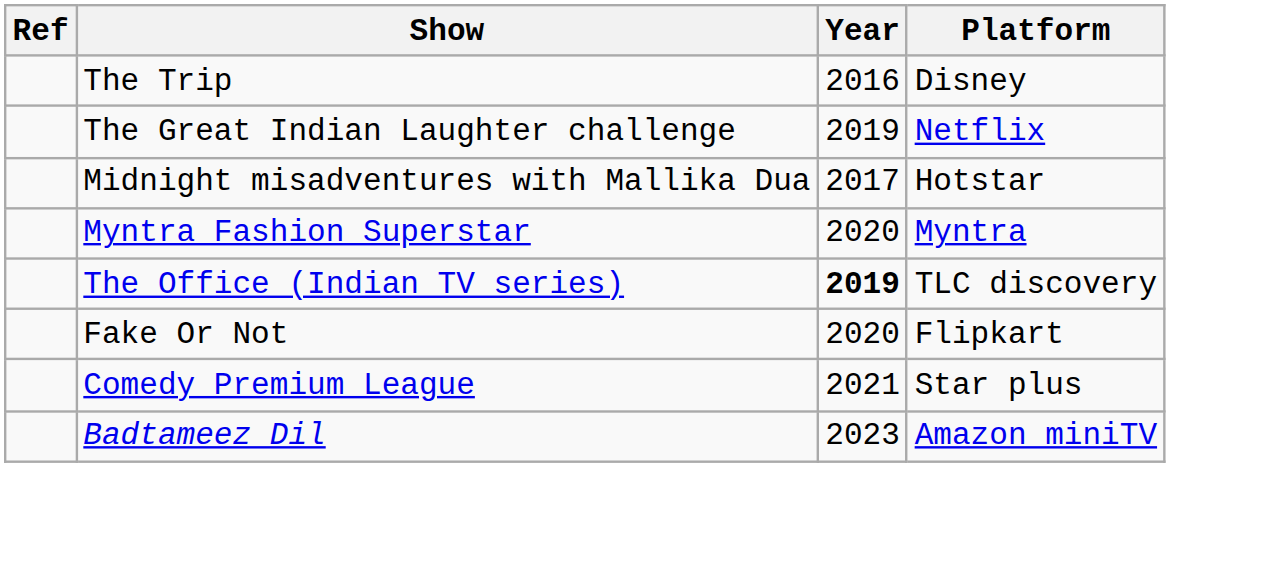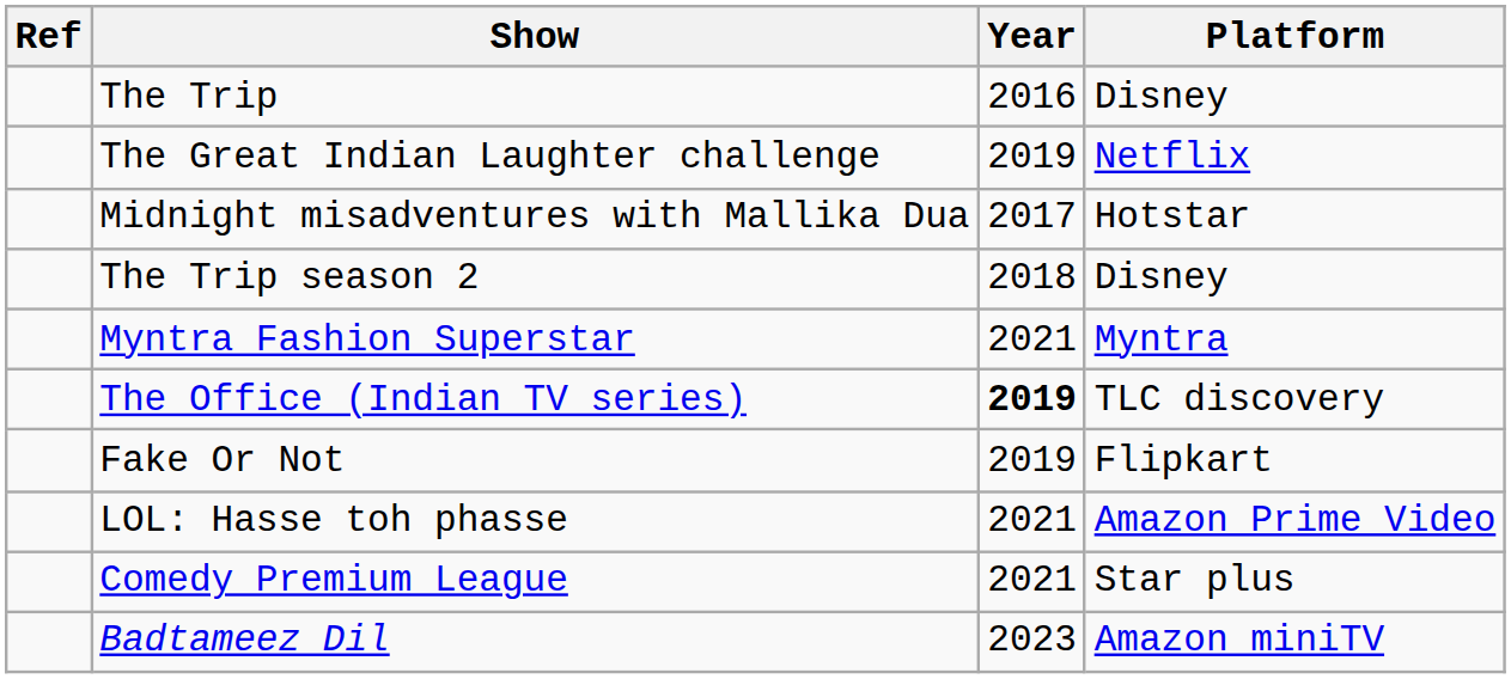+ row: The Trip season 2 | 2018 | Disney
Myntra Fashion Superstar | Year: 2020 -> 2021
Fake Or Not | Year: 2020 -> 2019
+ row: LOL: Hasse toh phasse | 2021 | Amazon Prime Video
